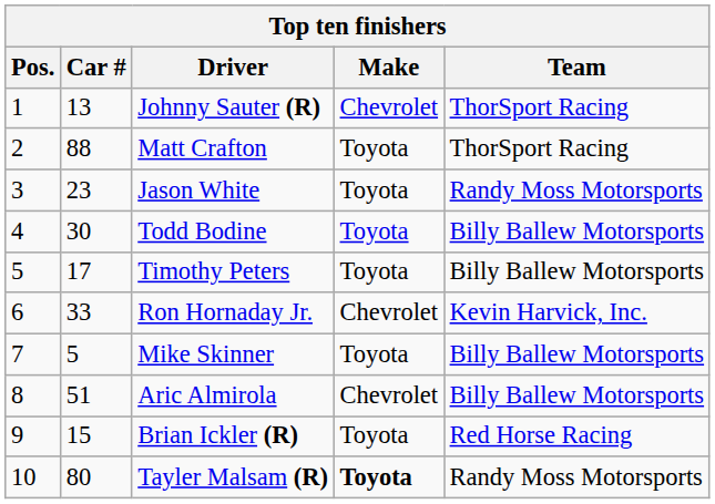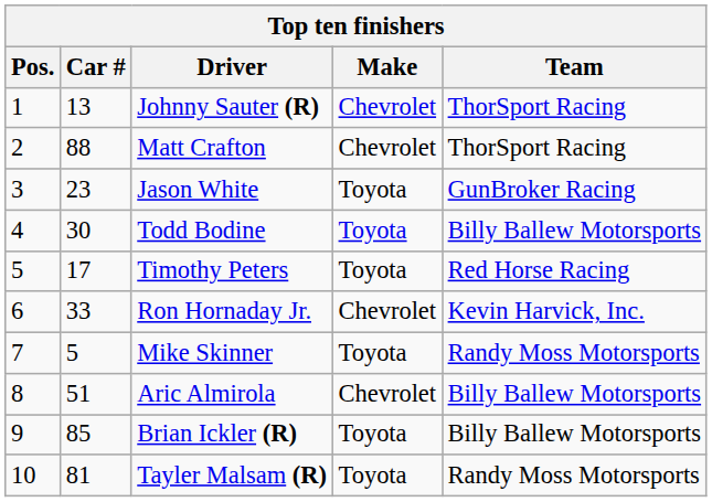Matt Crafton | Make: Toyota -> Chevrolet
Jason White | Team: Randy Moss Motorsports -> GunBroker Racing
Timothy Peters | Team: Billy Ballew Motorsports -> Red Horse Racing
Mike Skinner | Team: Billy Ballew Motorsports -> Randy Moss Motorsports
Brian Ickler (R) | Car #: 15 -> 85
Brian Ickler (R) | Team: Red Horse Racing -> Billy Ballew Motorsports
Tayler Malsam (R) | Car #: 80 -> 81
Tayler Malsam (R) | Make: bold -> normal
